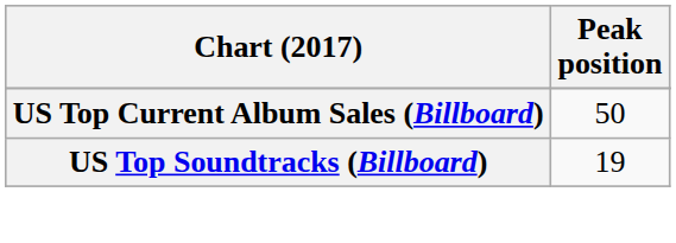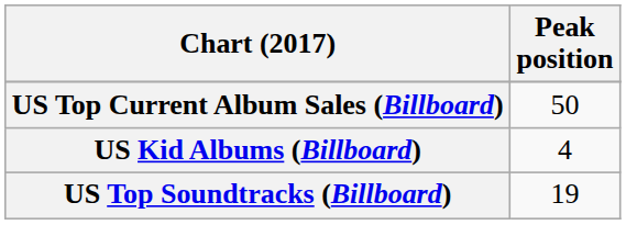+ row: US Kid Albums (Billboard) | 4
